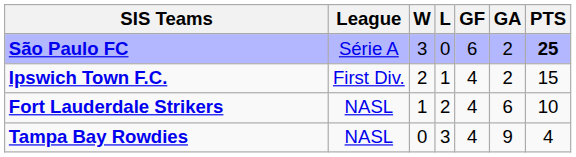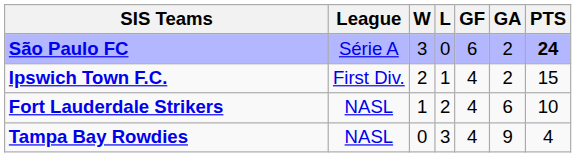São Paulo FC | PTS: 25 -> 24
